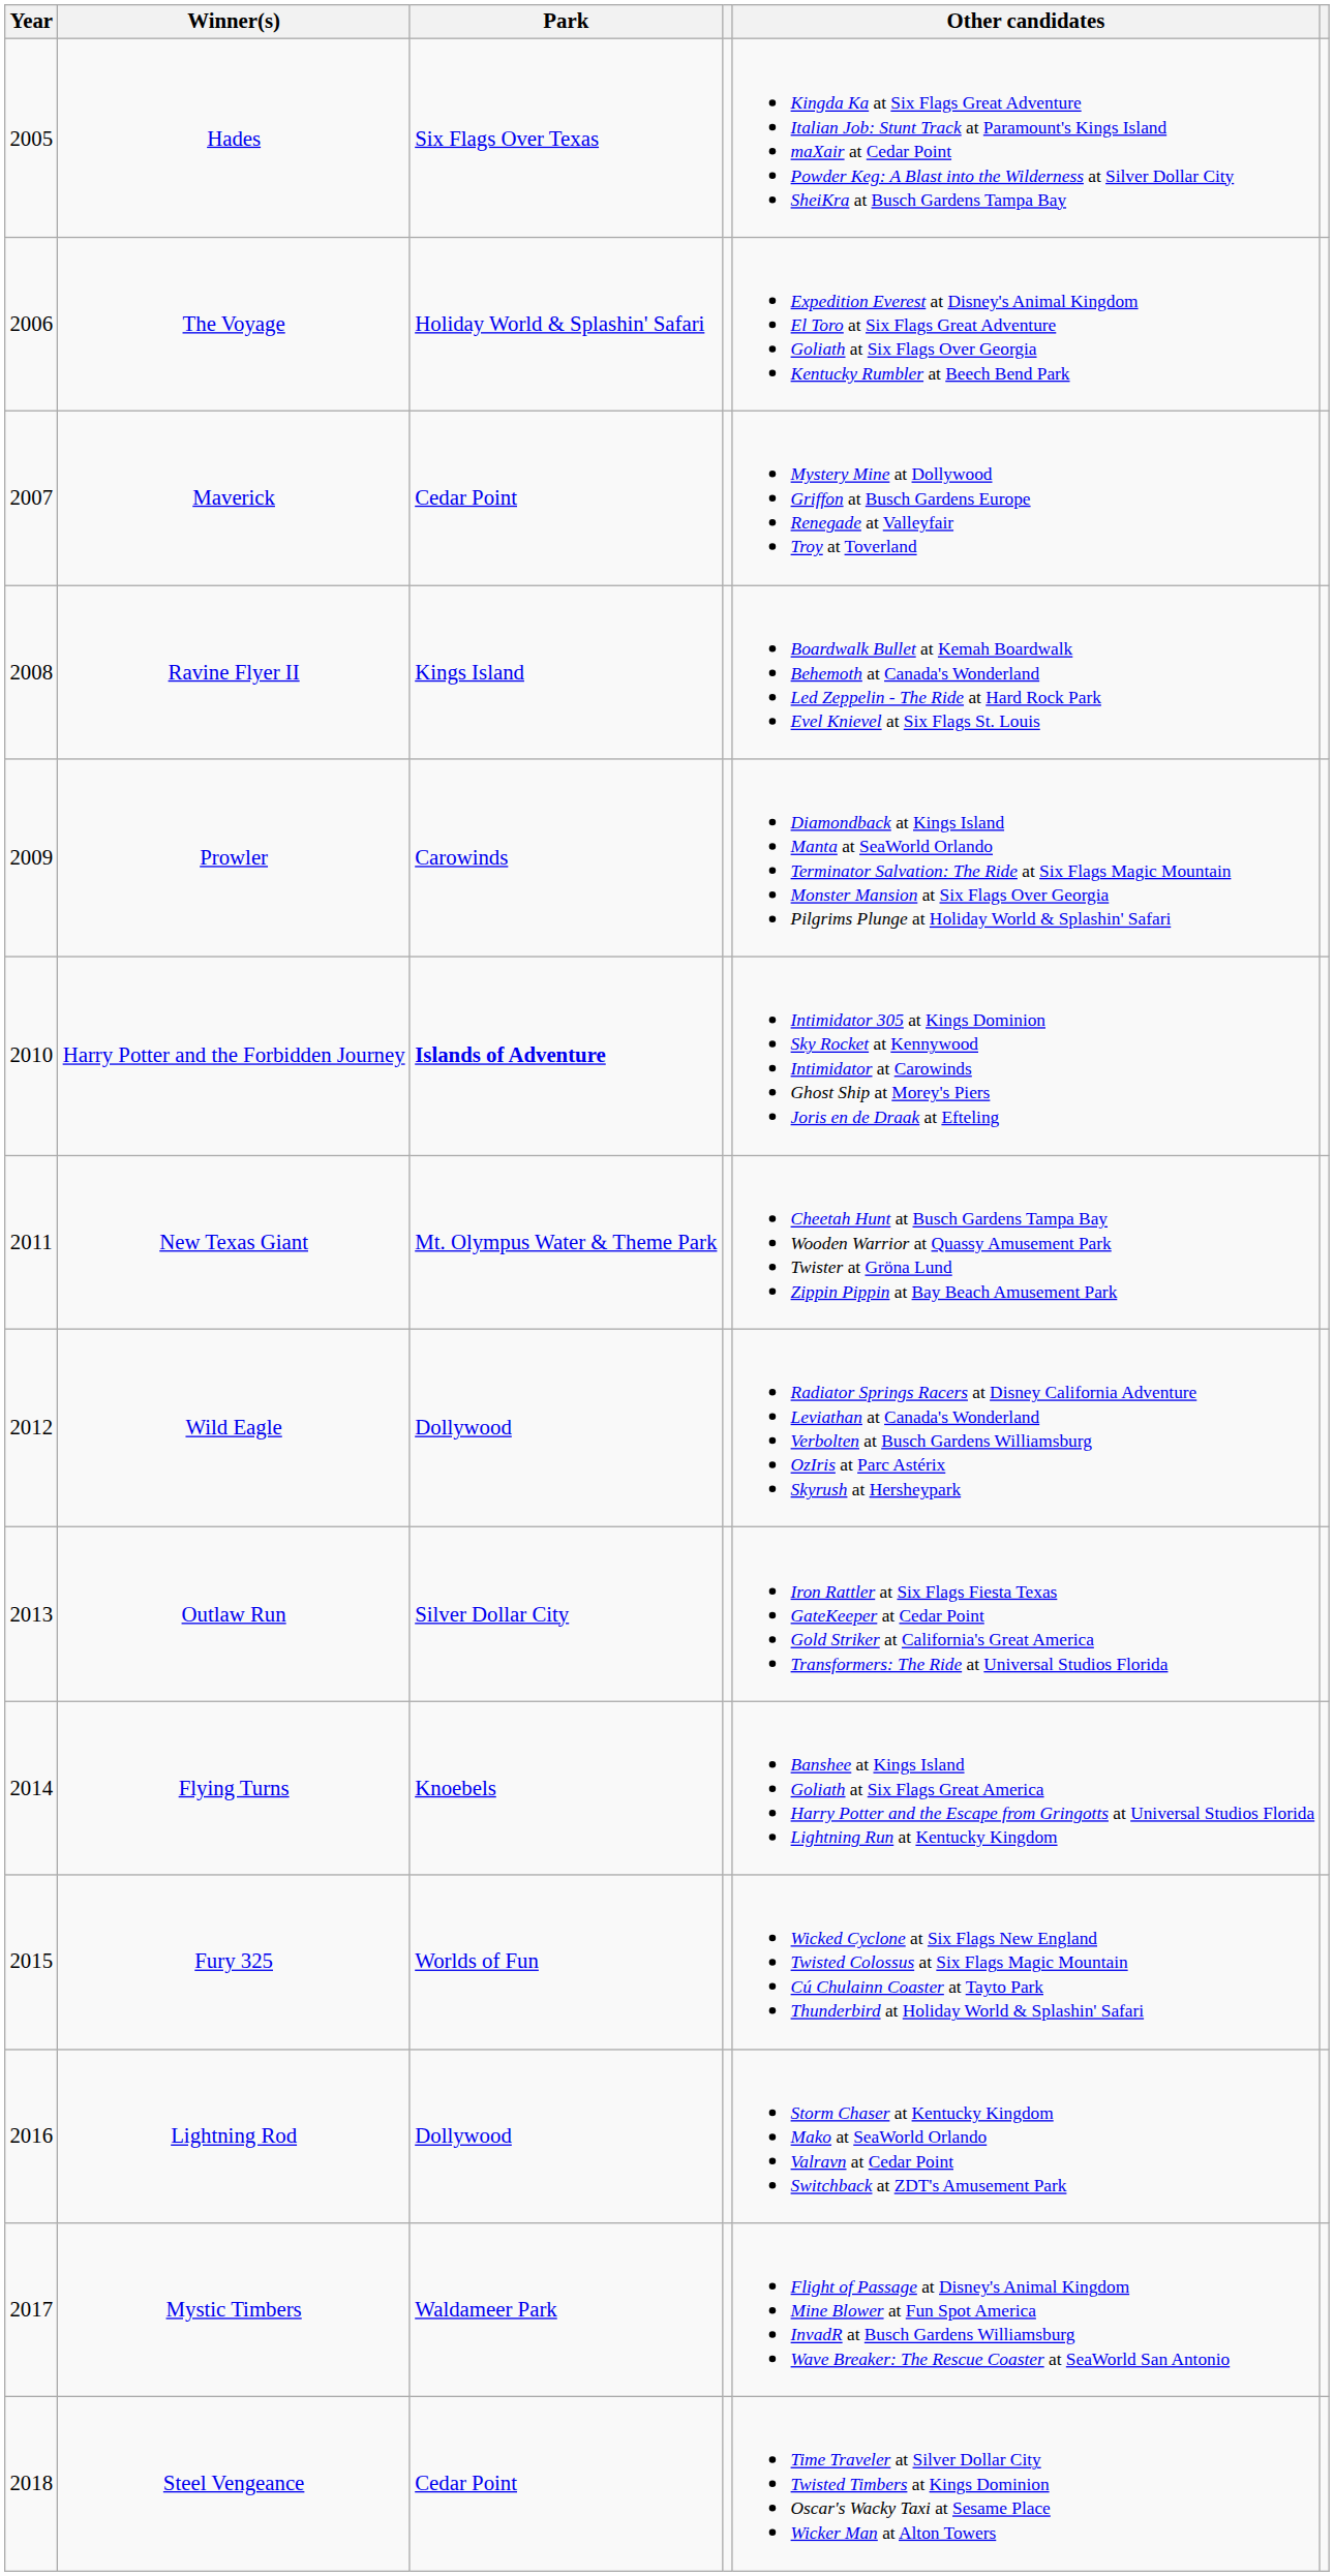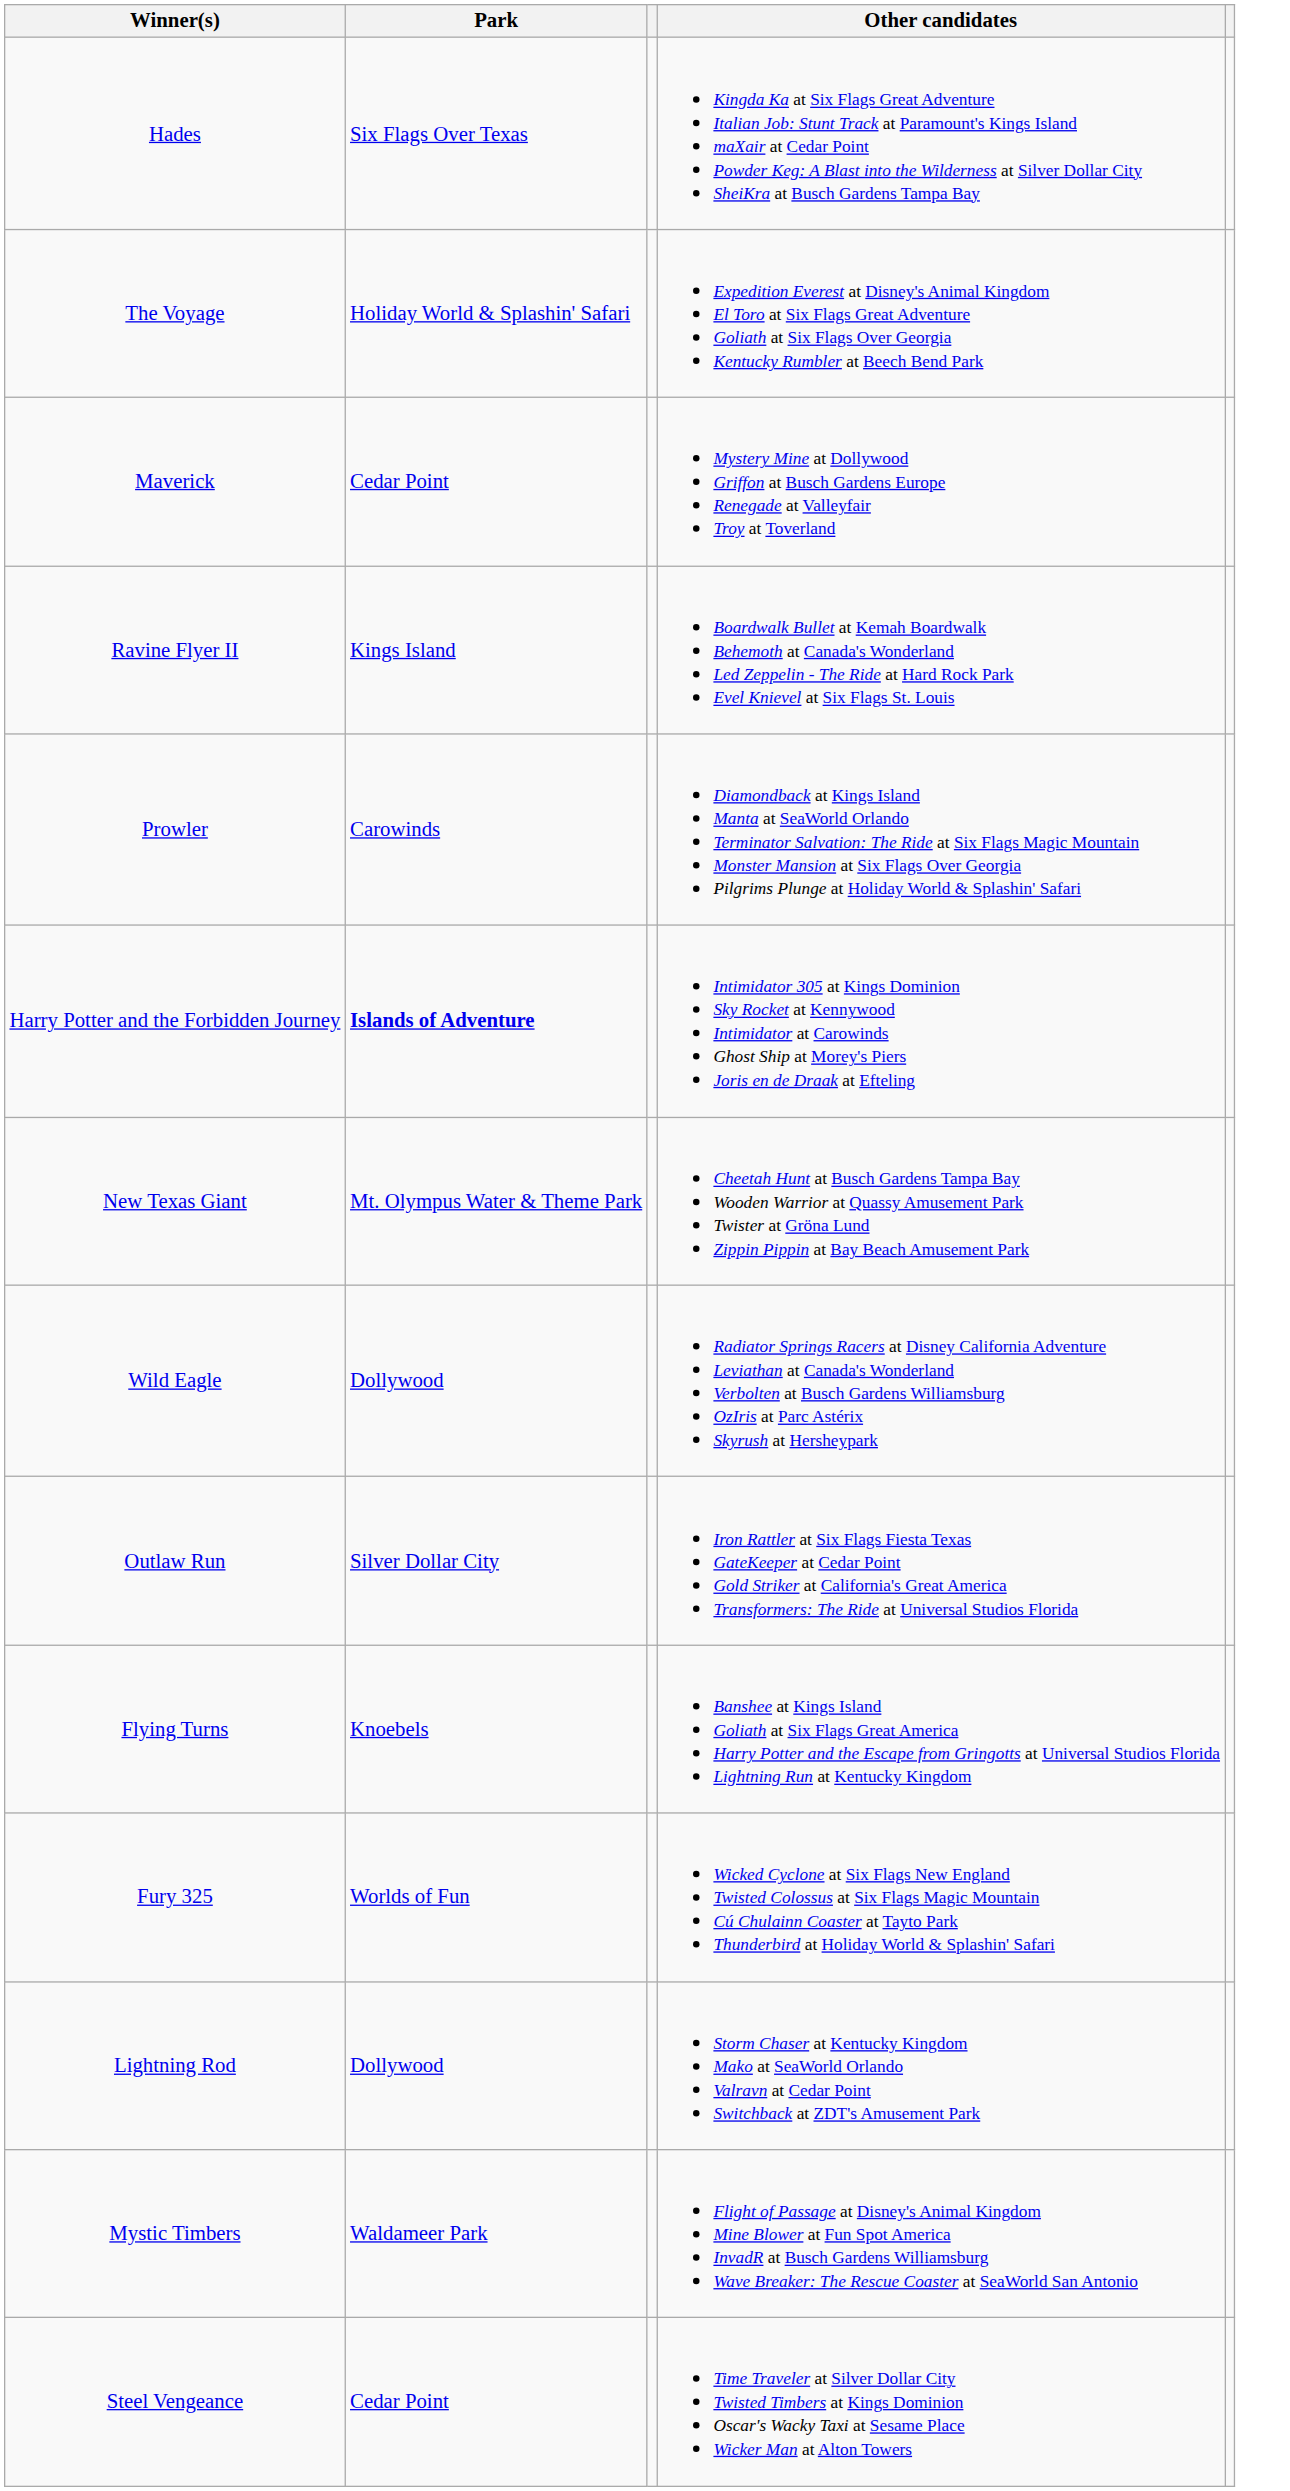- column: Year | 2005 | 2006 | 2007 | 2008 | 2009 | 2010 | 2011 | 2012 | 2013 | 2014 | 2015 | 2016 | 2017 | 2018
